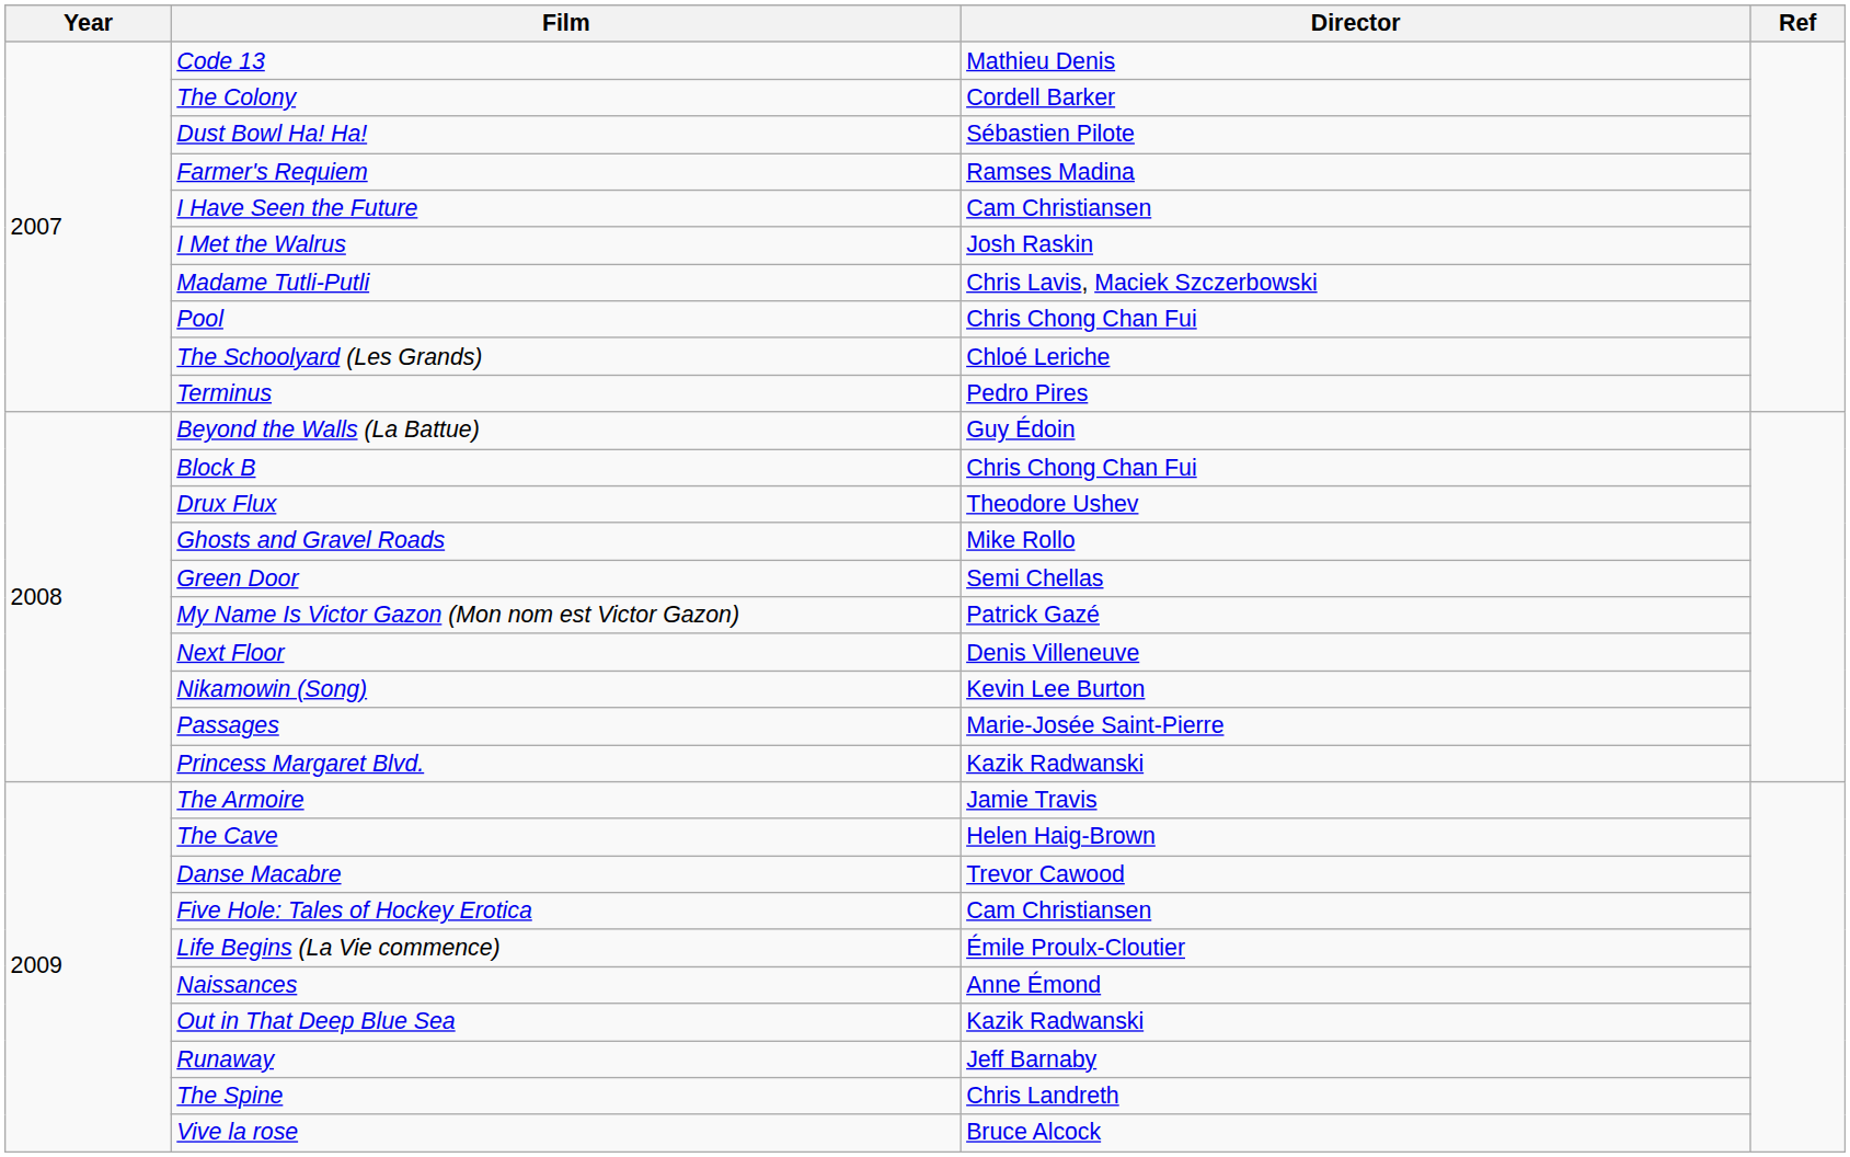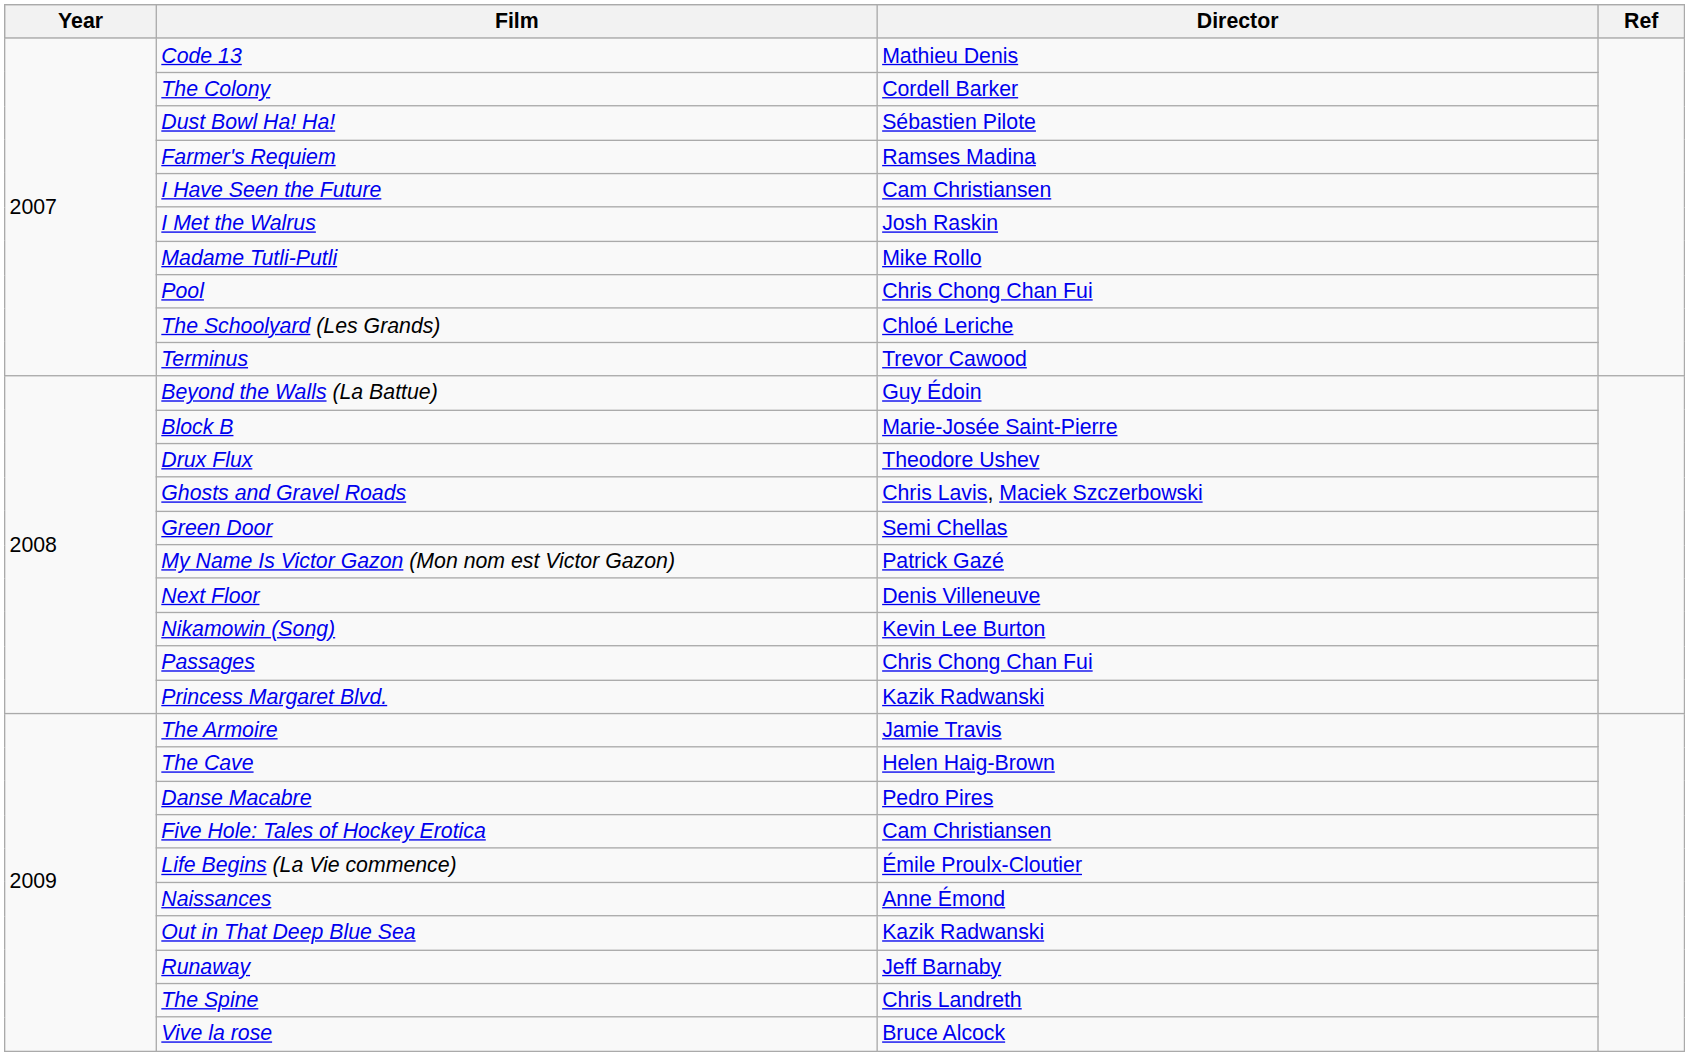Madame Tutli-Putli | Director: Chris Lavis, Maciek Szczerbowski -> Mike Rollo
Terminus | Director: Pedro Pires -> Trevor Cawood
Block B | Director: Chris Chong Chan Fui -> Marie-Josée Saint-Pierre
Ghosts and Gravel Roads | Director: Mike Rollo -> Chris Lavis, Maciek Szczerbowski
Passages | Director: Marie-Josée Saint-Pierre -> Chris Chong Chan Fui
Danse Macabre | Director: Trevor Cawood -> Pedro Pires
